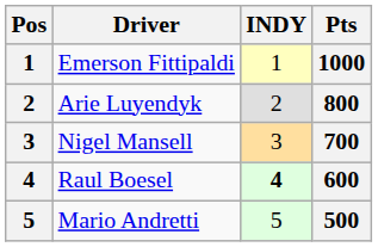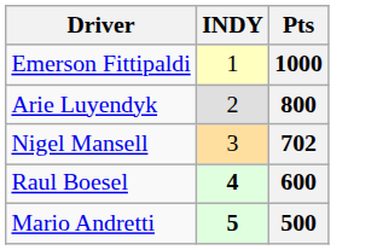- column: Pos | 1 | 2 | 3 | 4 | 5
Nigel Mansell | Pts: 700 -> 702
Mario Andretti | INDY: normal -> bold
